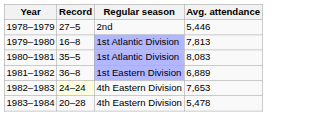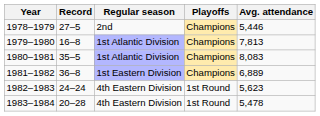+ column: Playoffs | Champions | Champions | Champions | Champions | 1st Round | 1st Round
1982–1983 | Record: lightyellow background -> no background
1982–1983 | Avg. attendance: 7,653 -> 5,623
